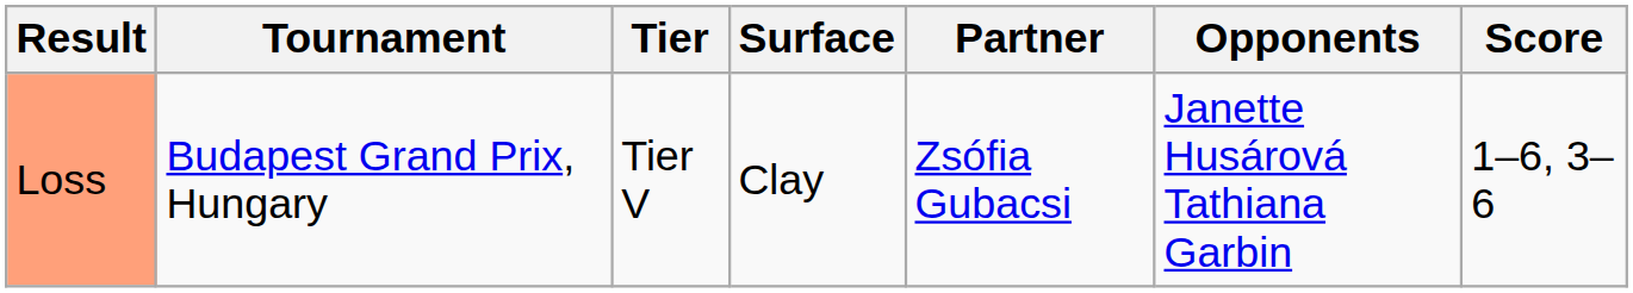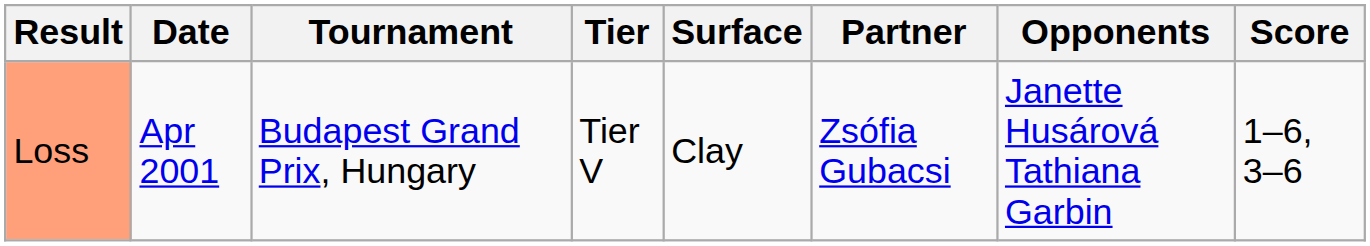+ column: Date | Apr 2001
